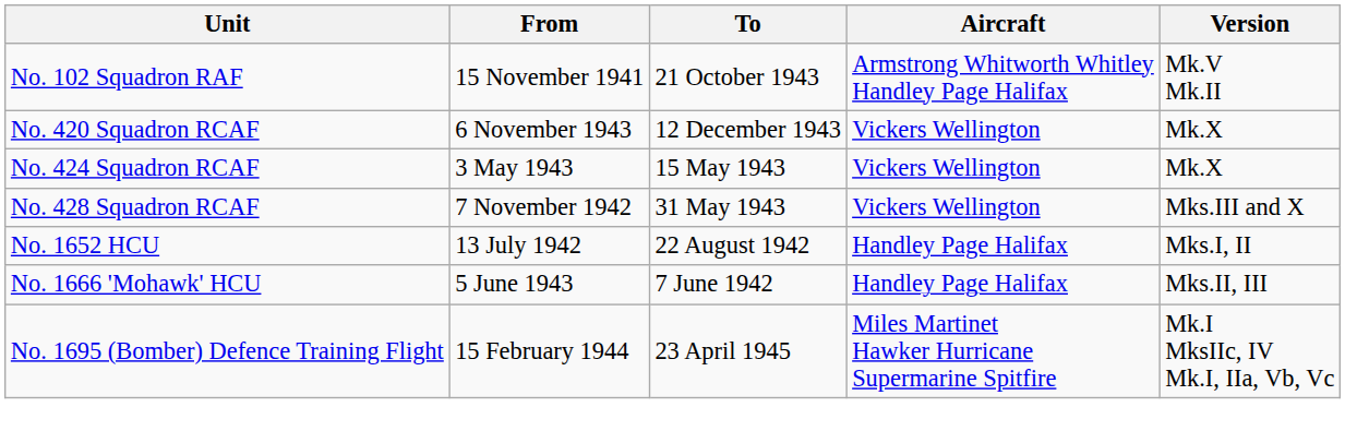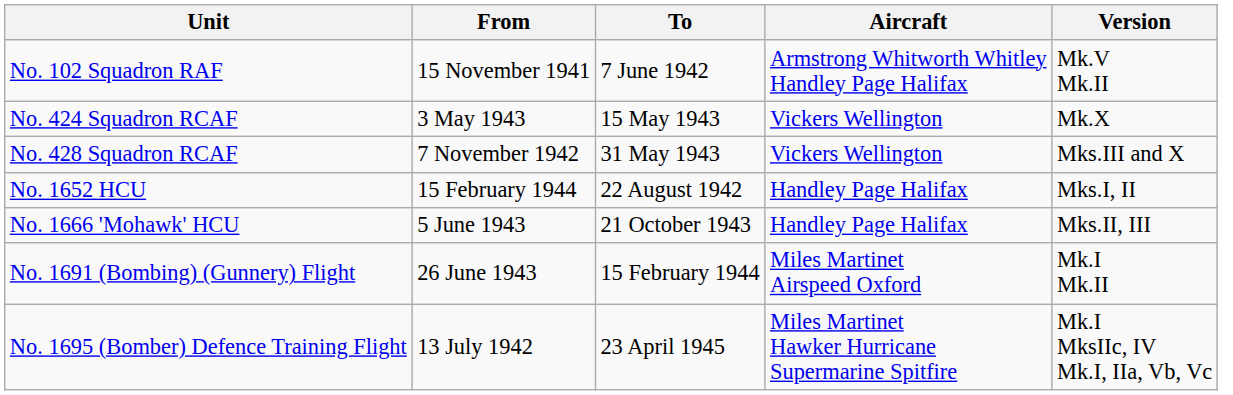No. 102 Squadron RAF | To: 21 October 1943 -> 7 June 1942
- row: No. 420 Squadron RCAF | 6 November 1943 | 12 December 1943 | Vickers Wellington | Mk.X
No. 1652 HCU | From: 13 July 1942 -> 15 February 1944
No. 1666 'Mohawk' HCU | To: 7 June 1942 -> 21 October 1943
+ row: No. 1691 (Bombing) (Gunnery) Flight | 26 June 1943 | 15 February 1944 | Miles Martinet Airspeed Oxford | Mk.I Mk.II
No. 1695 (Bomber) Defence Training Flight | From: 15 February 1944 -> 13 July 1942
